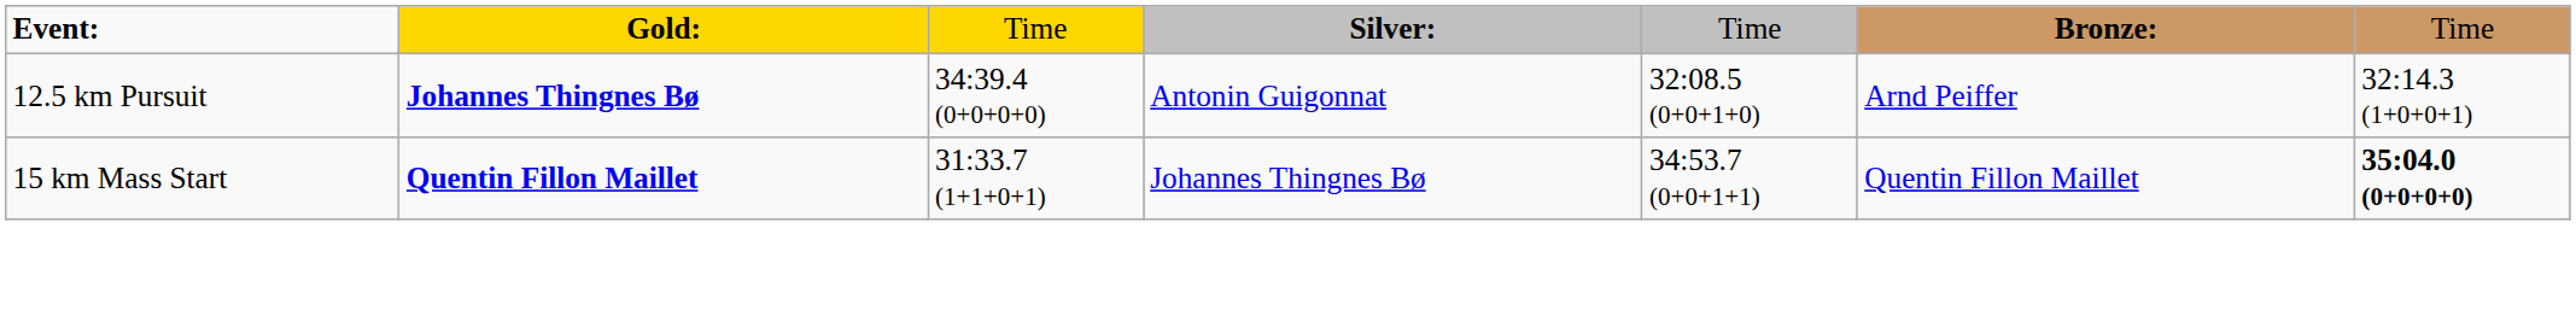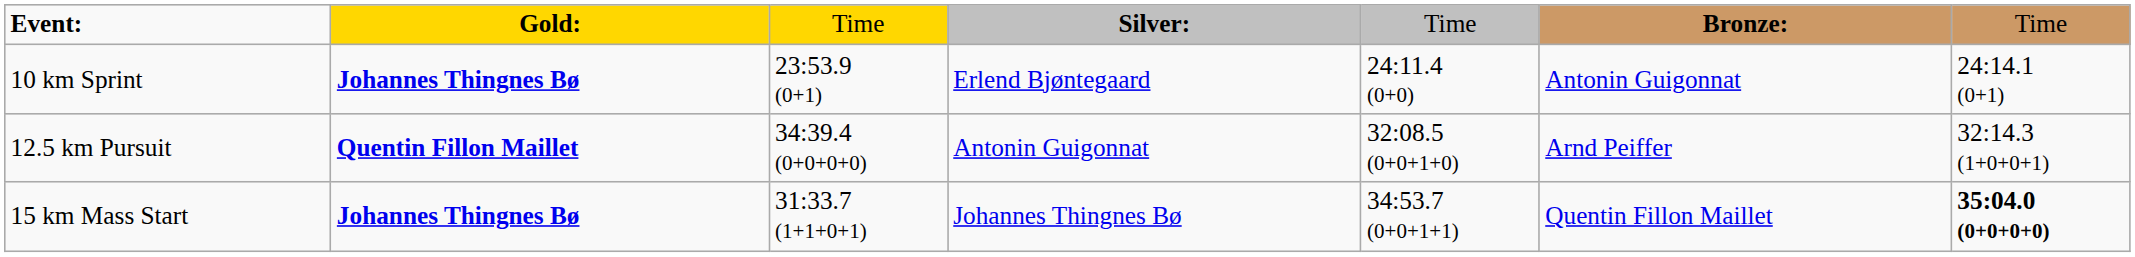+ row: 10 km Sprint | Johannes Thingnes Bø | 23:53.9 (0+1) | Erlend Bjøntegaard | 24:11.4 (0+0) | Antonin Guigonnat | 24:14.1 (0+1)
12.5 km Pursuit | column 2: Johannes Thingnes Bø -> Quentin Fillon Maillet
15 km Mass Start | column 2: Quentin Fillon Maillet -> Johannes Thingnes Bø
